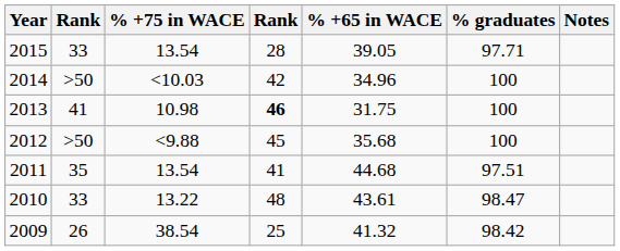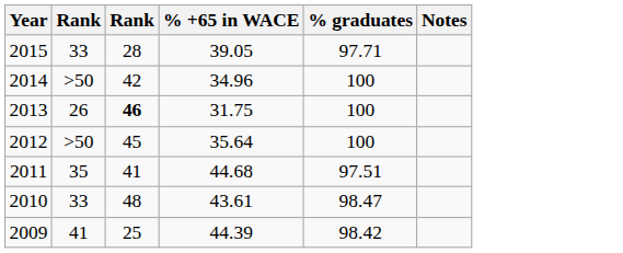- column: % +75 in WACE | 13.54 | <10.03 | 10.98 | <9.88 | 13.54 | 13.22 | 38.54
2013 | column 2: 41 -> 26
2012 | % +65 in WACE: 35.68 -> 35.64
2009 | column 2: 26 -> 41
2009 | % +65 in WACE: 41.32 -> 44.39
